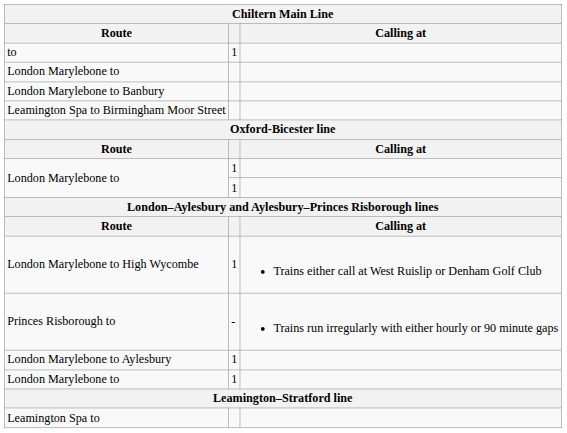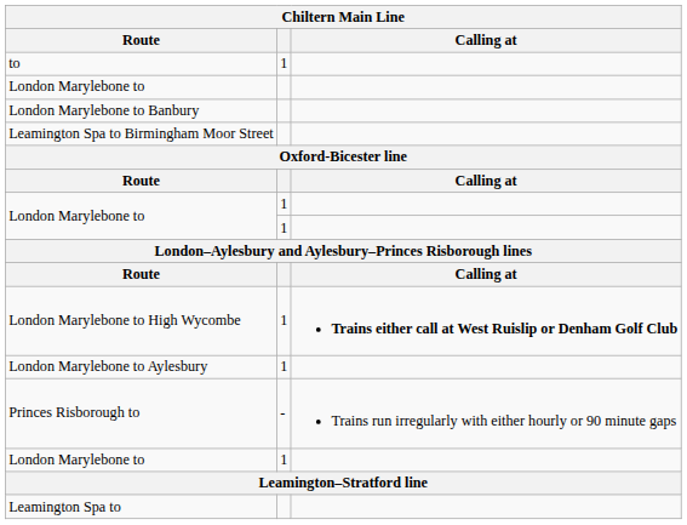London Marylebone to High Wycombe | Calling at: normal -> bold
rows swapped: Princes Risborough to <-> London Marylebone to Aylesbury
